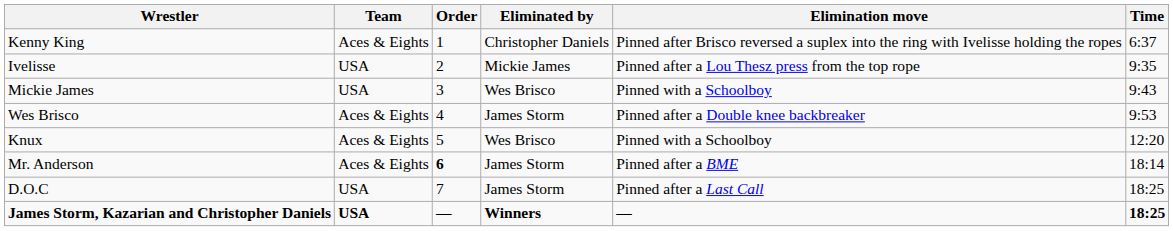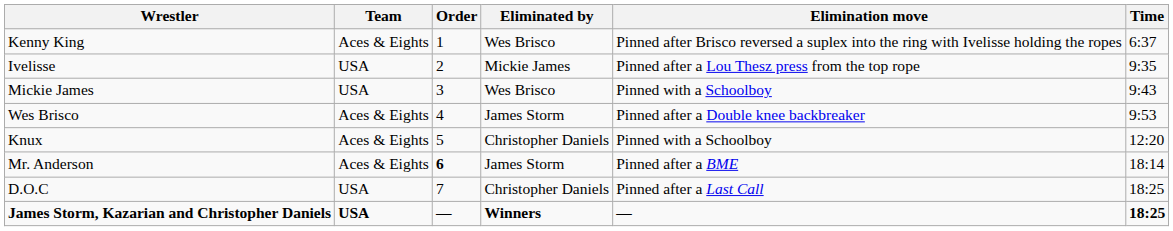Kenny King | Eliminated by: Christopher Daniels -> Wes Brisco
Knux | Eliminated by: Wes Brisco -> Christopher Daniels
D.O.C | Eliminated by: James Storm -> Christopher Daniels
